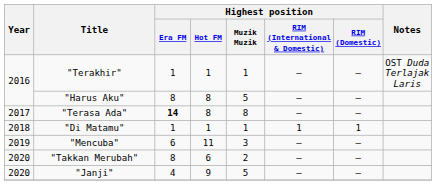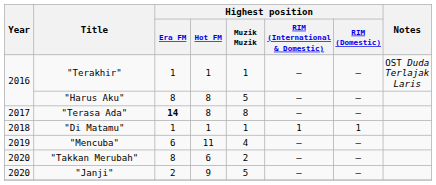"Mencuba" | Highest position / Muzik Muzik: 3 -> 4
"Janji" | Highest position / Era FM: 4 -> 2
